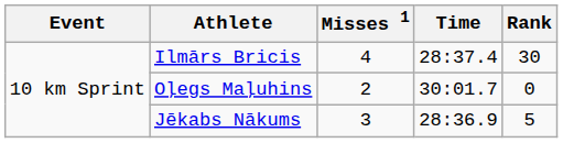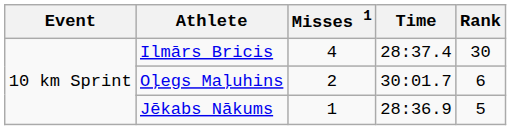Oļegs Maļuhins | Rank: 0 -> 6
Jēkabs Nākums | Misses 1: 3 -> 1
